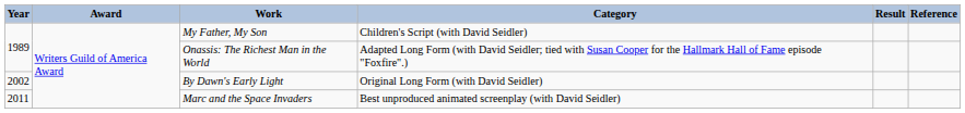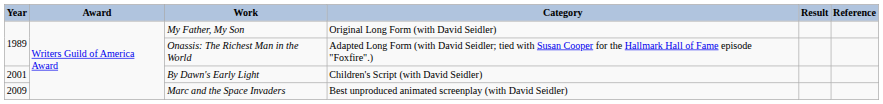My Father, My Son | Category: Children's Script (with David Seidler) -> Original Long Form (with David Seidler)
By Dawn's Early Light | Year: 2002 -> 2001
By Dawn's Early Light | Category: Original Long Form (with David Seidler) -> Children's Script (with David Seidler)
Marc and the Space Invaders | Year: 2011 -> 2009
